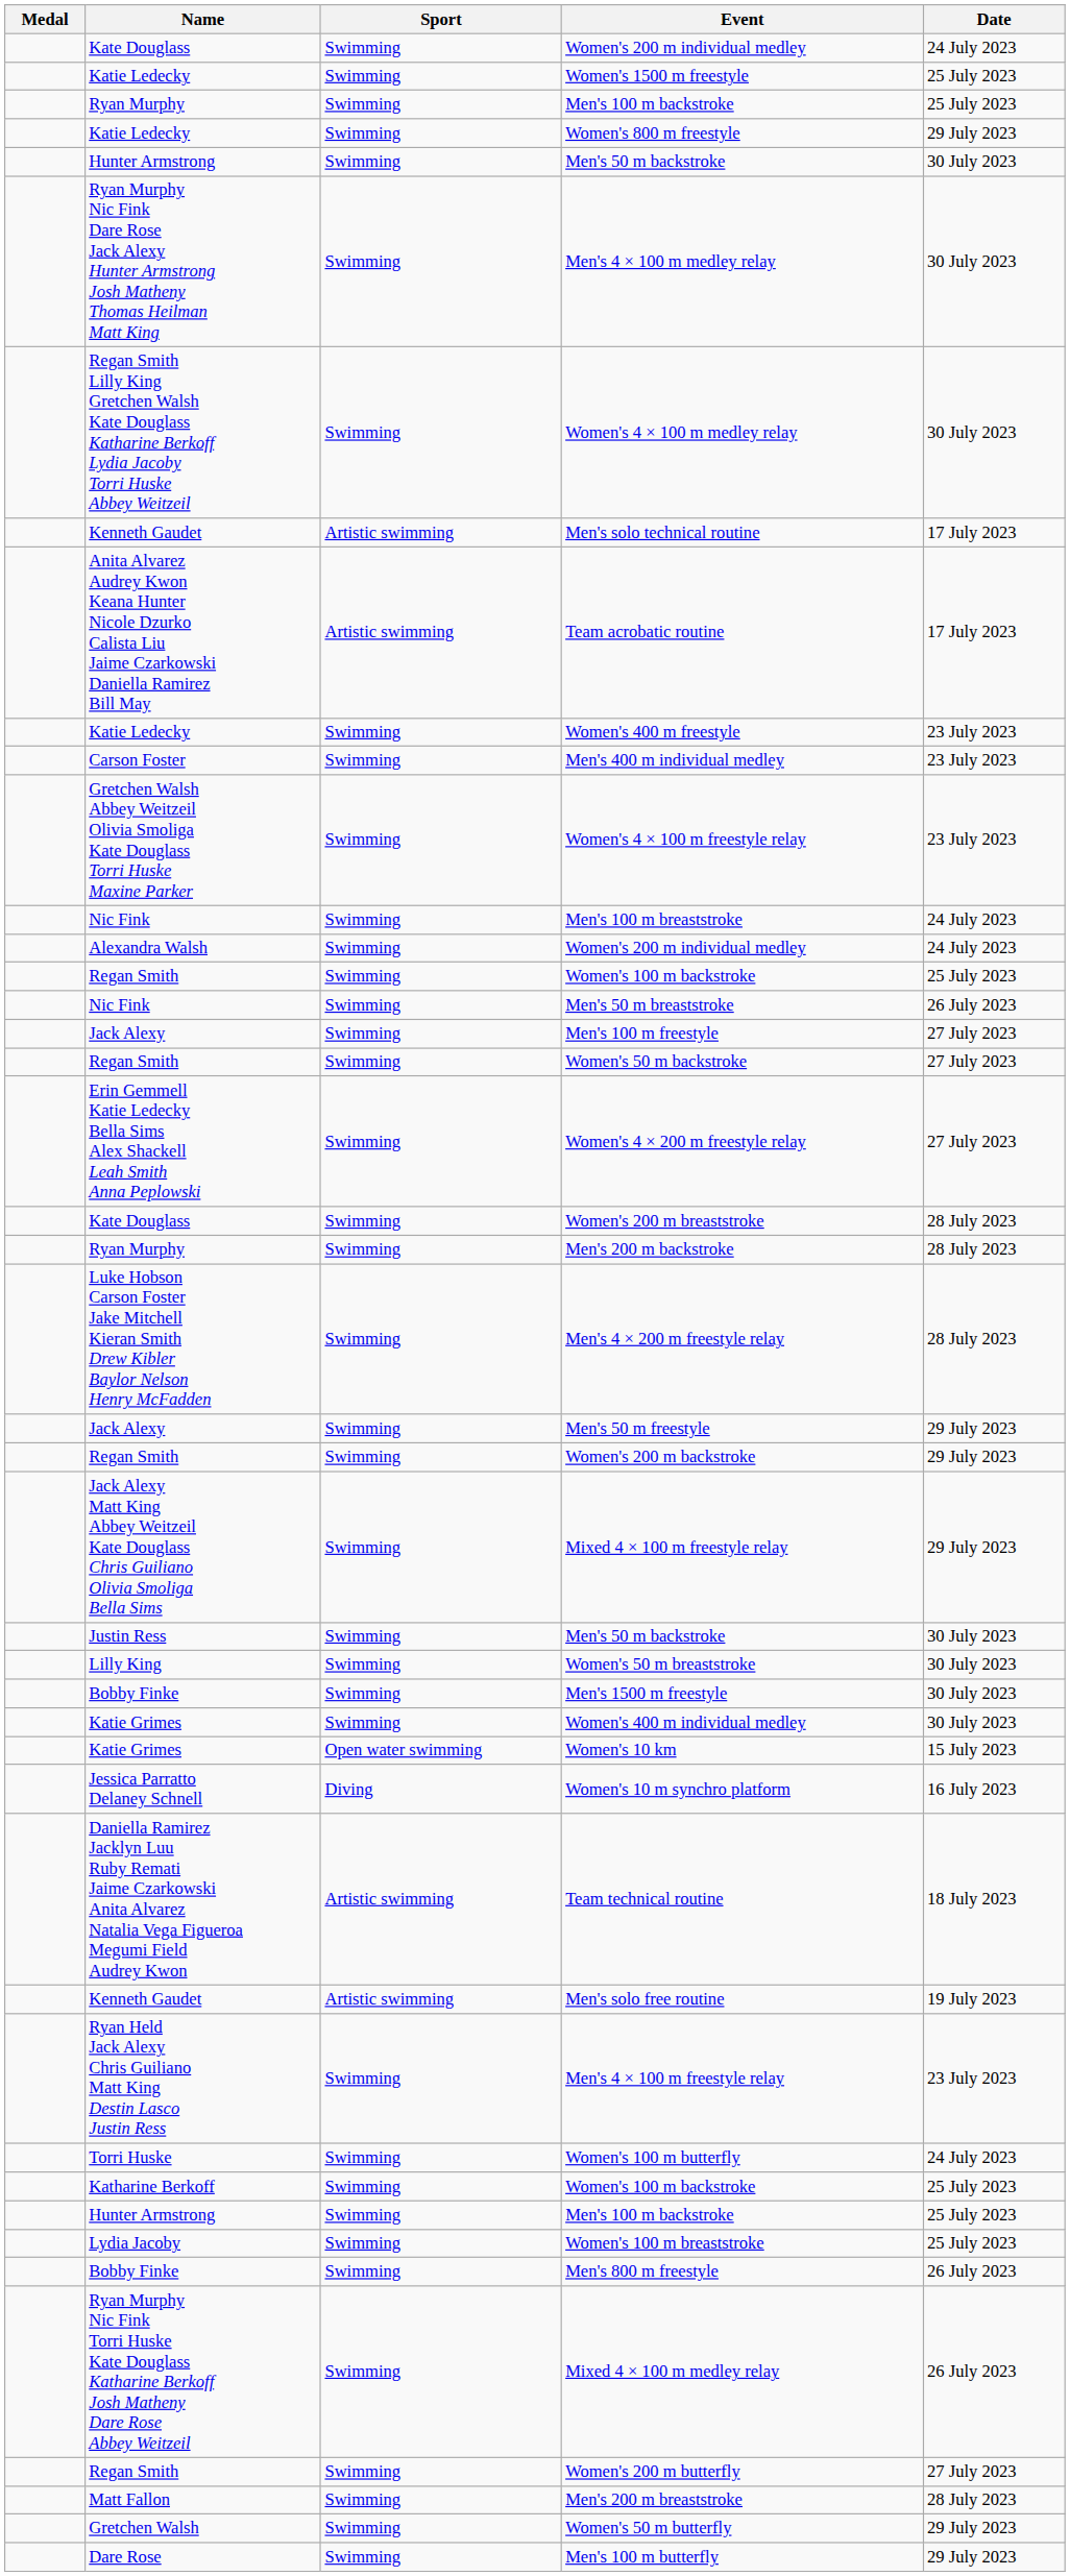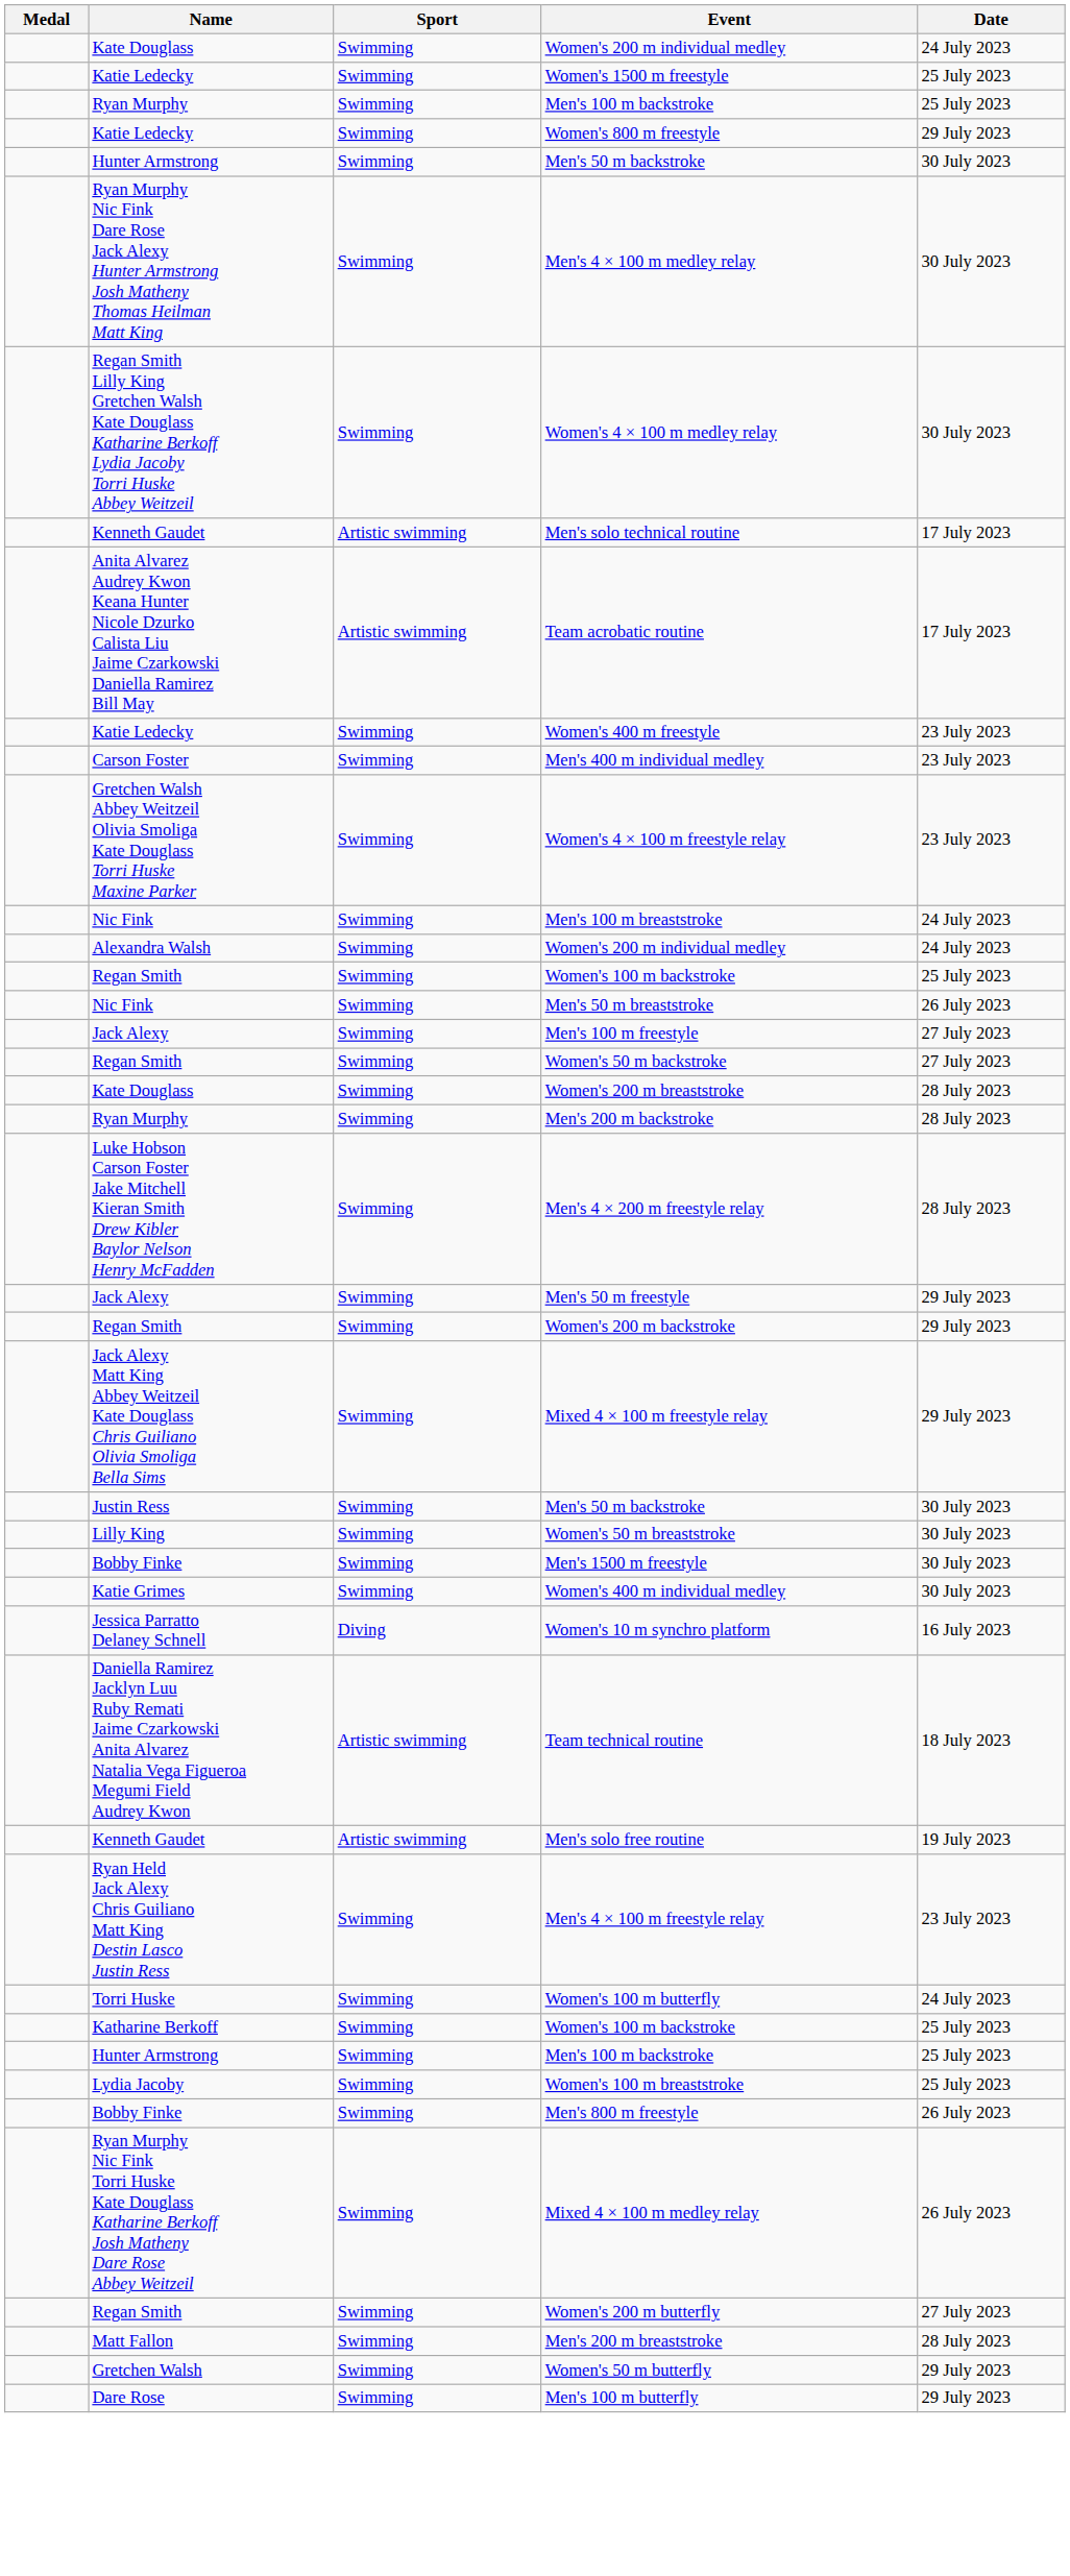- row: Erin Gemmell Katie Ledecky Bella Sims Alex Shackell Leah Smith Anna Peplowski | Swimming | Women's 4 × 200 m freestyle relay | 27 July 2023
- row: Katie Grimes | Open water swimming | Women's 10 km | 15 July 2023
